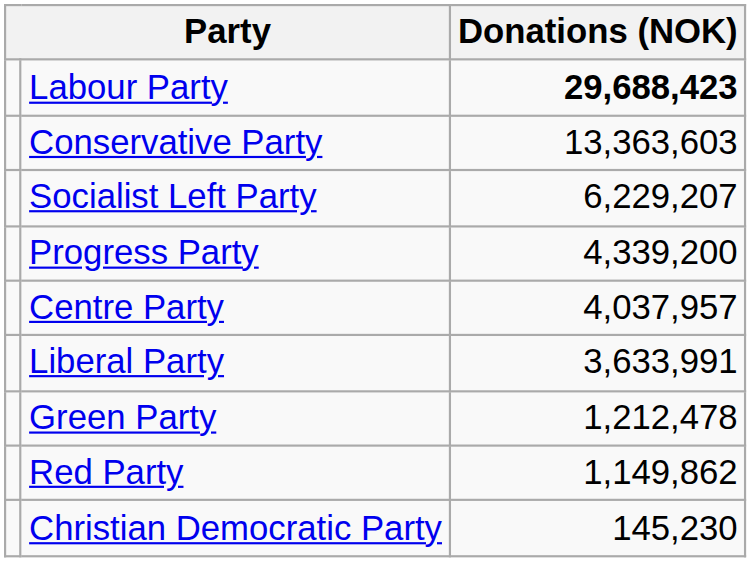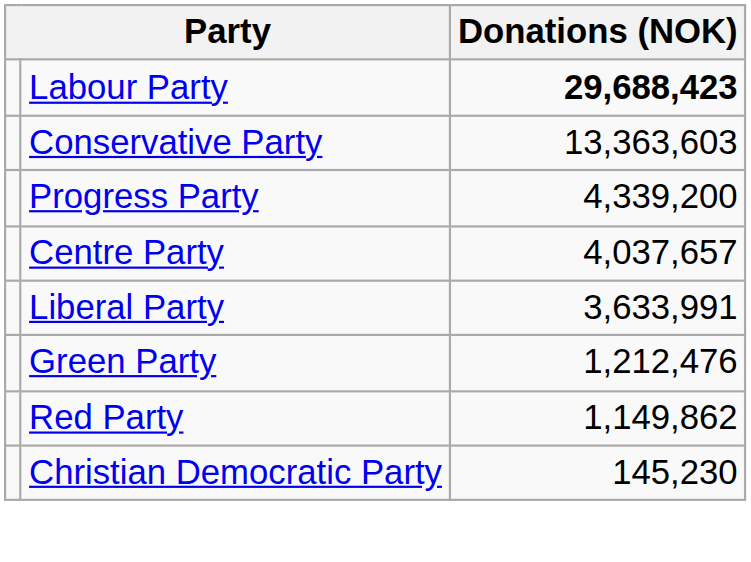- row: Socialist Left Party | 6,229,207
Centre Party | Donations (NOK): 4,037,957 -> 4,037,657
Green Party | Donations (NOK): 1,212,478 -> 1,212,476
